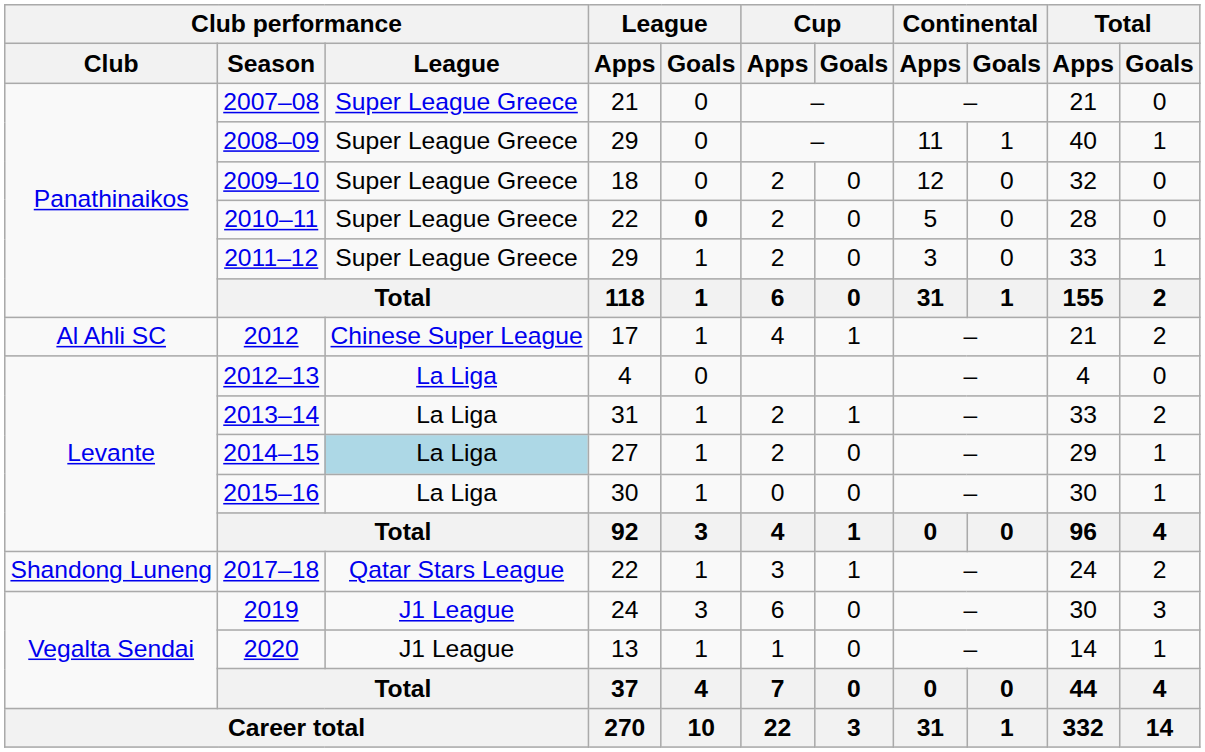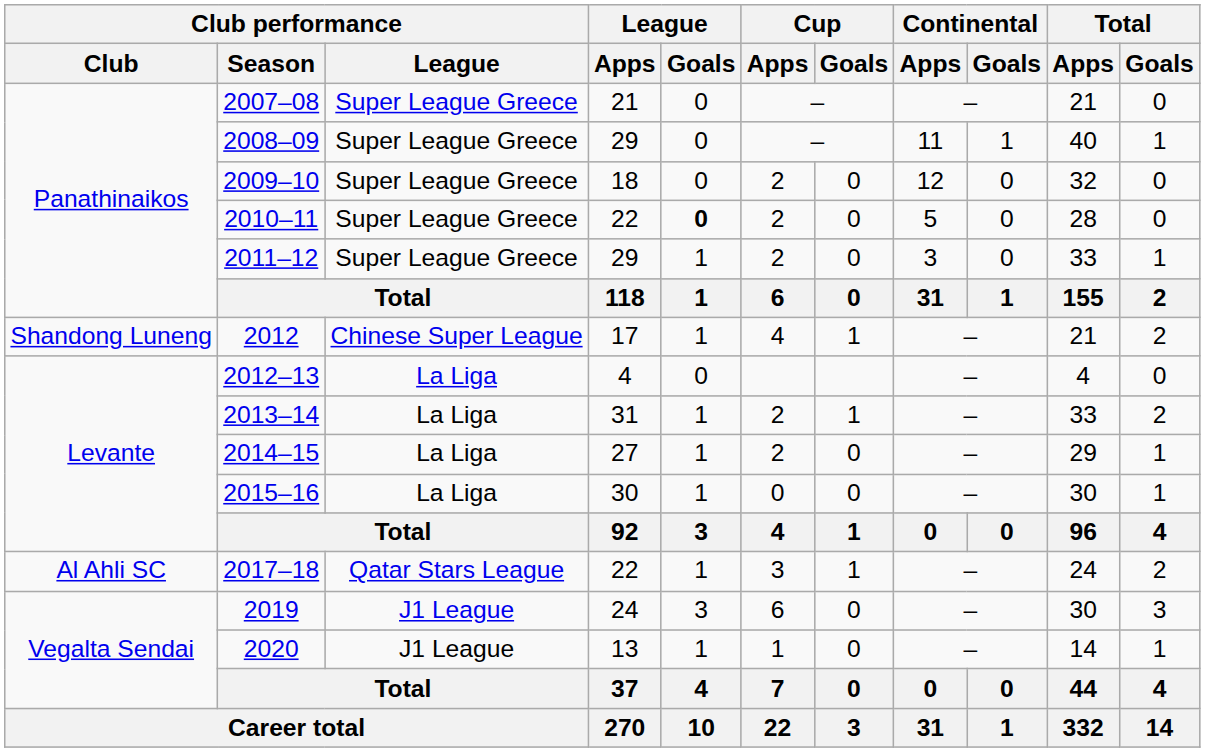2012 | Club performance / Club: Al Ahli SC -> Shandong Luneng
2014–15 | Club performance / League: lightblue background -> no background
2017–18 | Club performance / Club: Shandong Luneng -> Al Ahli SC
